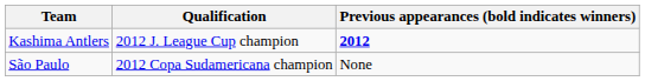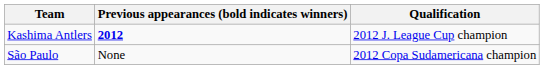columns swapped: Qualification <-> Previous appearances (bold indicates winners)
